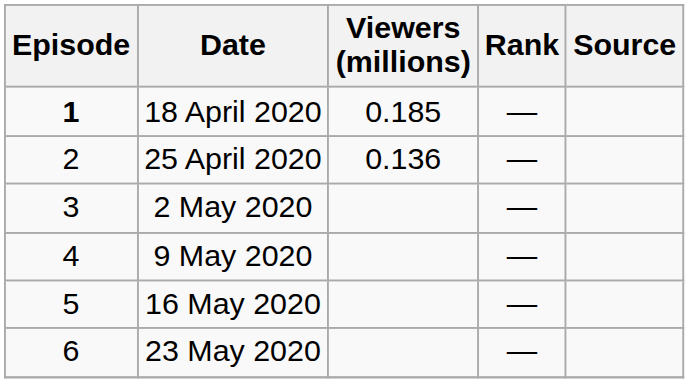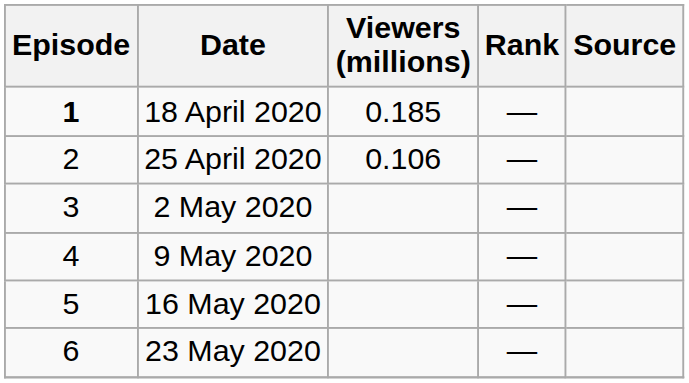25 April 2020 | Viewers (millions): 0.136 -> 0.106
